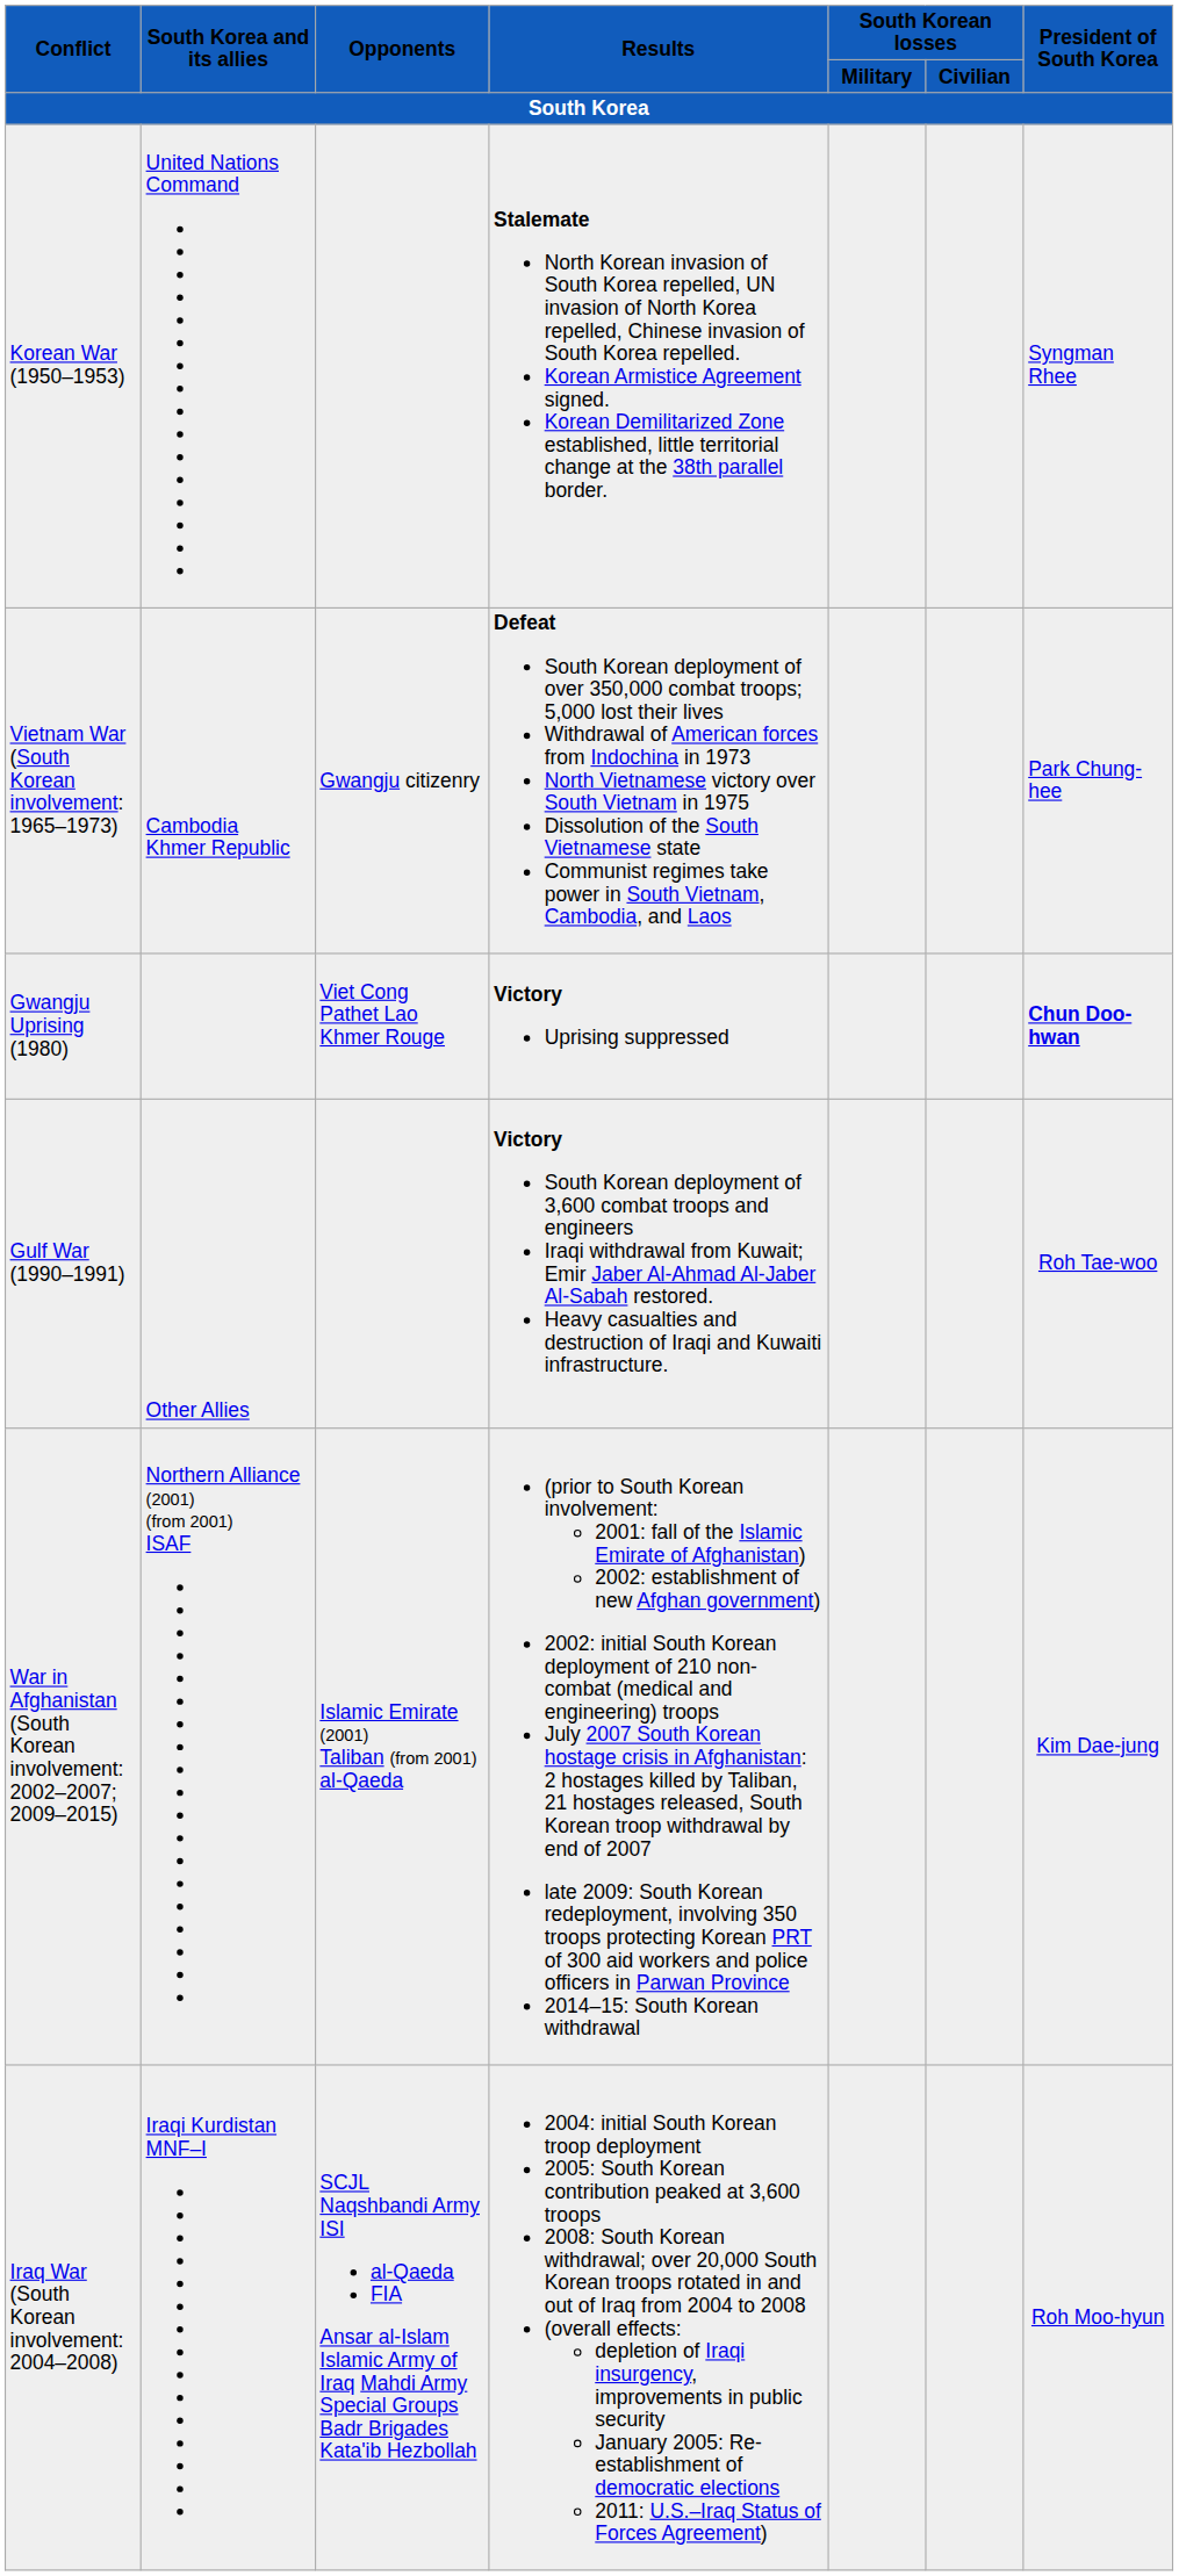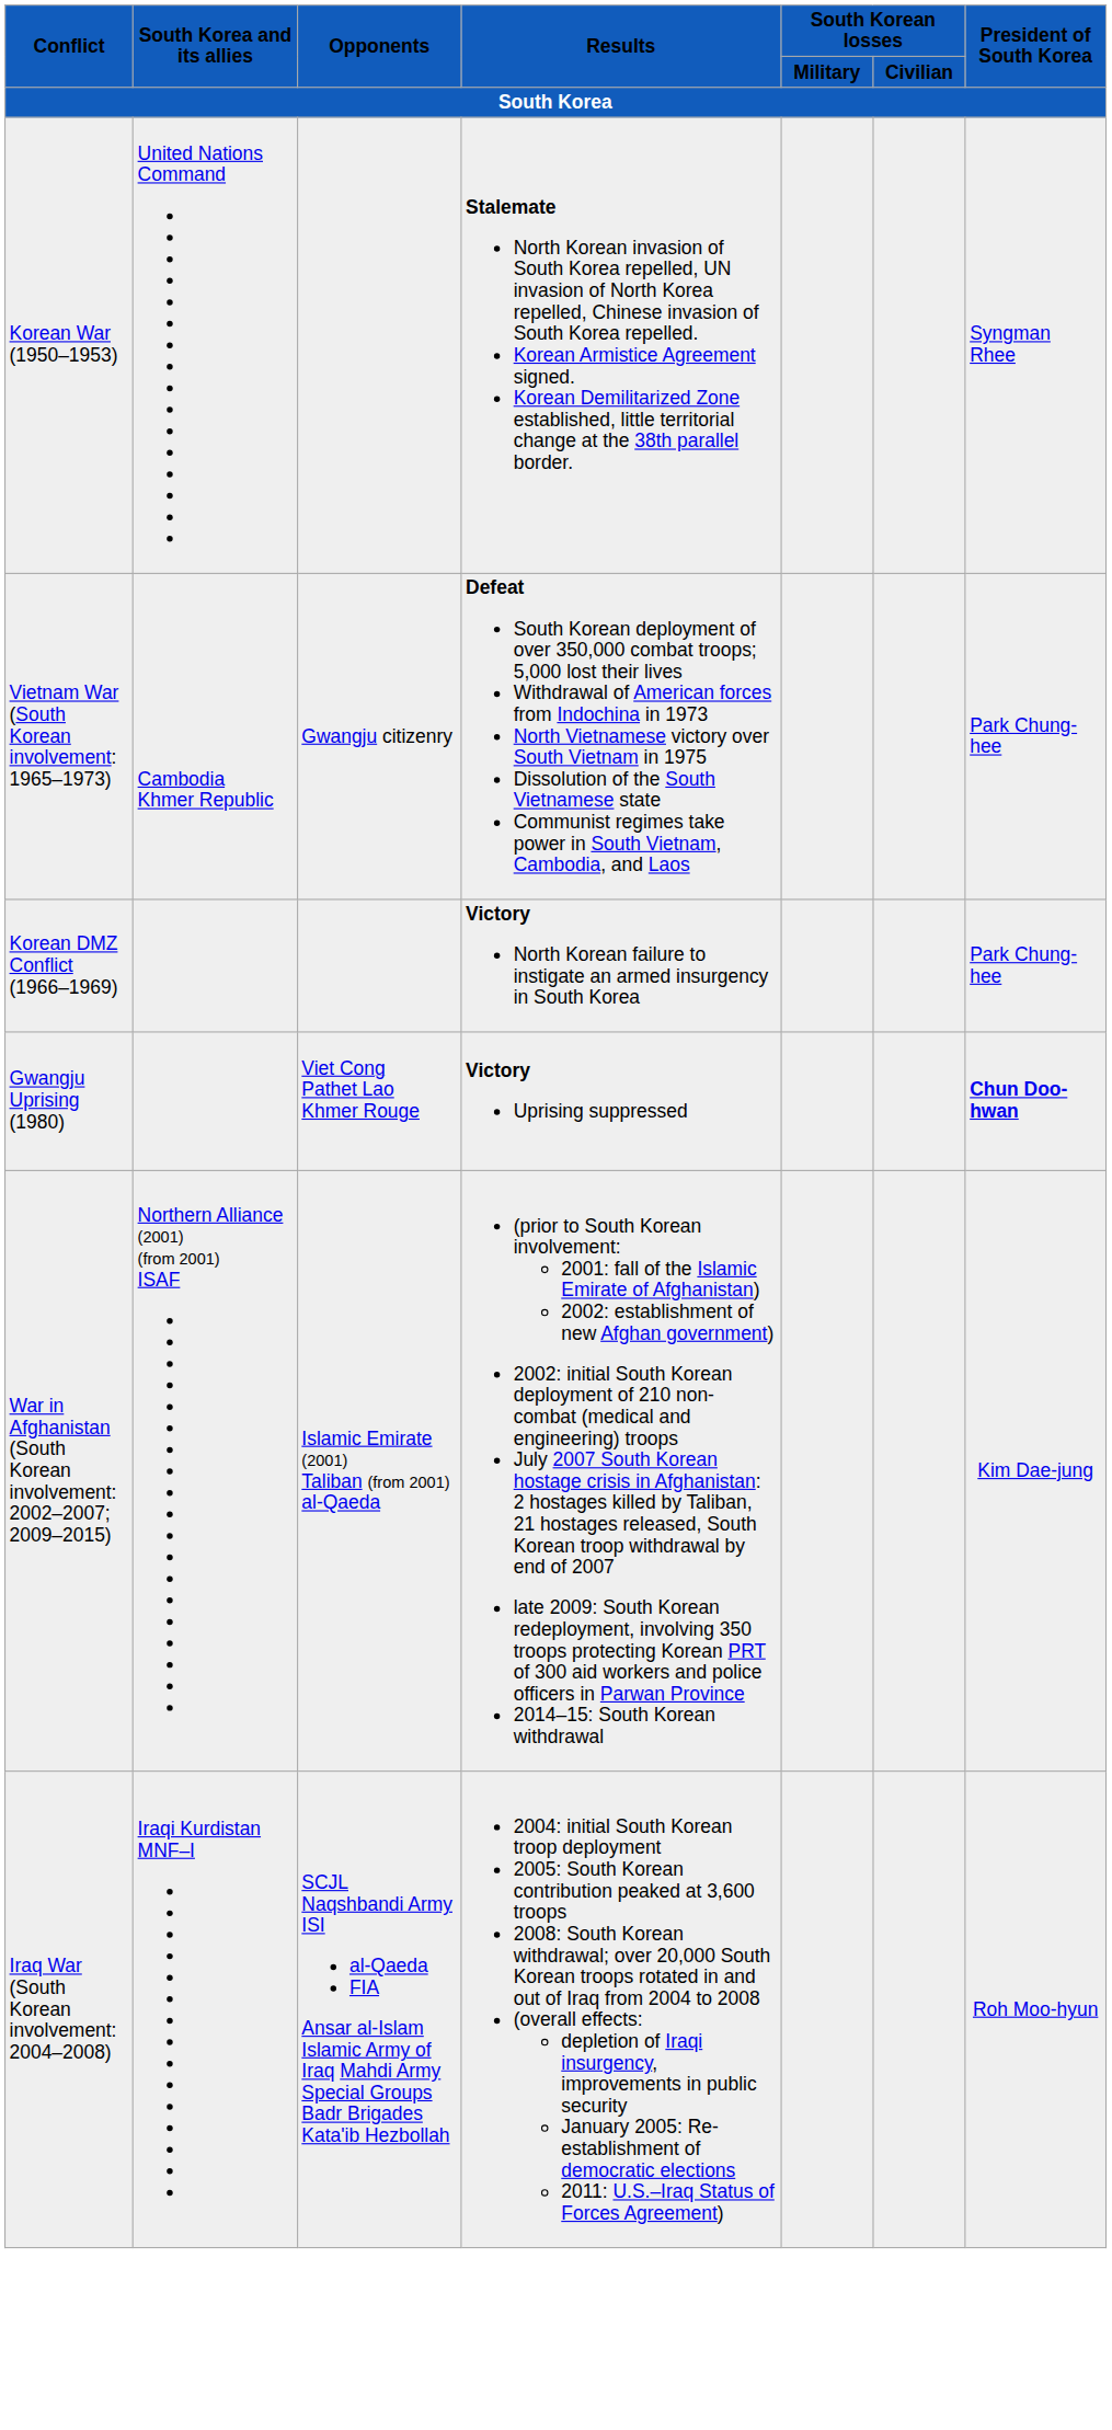+ row: Korean DMZ Conflict (1966–1969) | Victory North Korean failure to instigate an armed insurgency in South Korea | Park Chung-hee
- row: Gulf War (1990–1991) | Other Allies | Victory South Korean deployment of 3,600 combat troops and engineers Iraqi withdrawal from Kuwait; Emir Jaber Al-Ahmad Al-Jaber Al-Sabah restored. Heavy casualties and destruction of Iraqi and Kuwaiti infrastructure. | Roh Tae-woo
